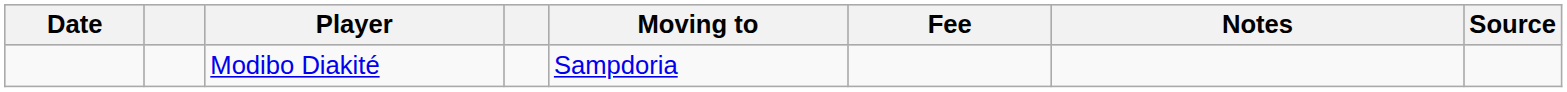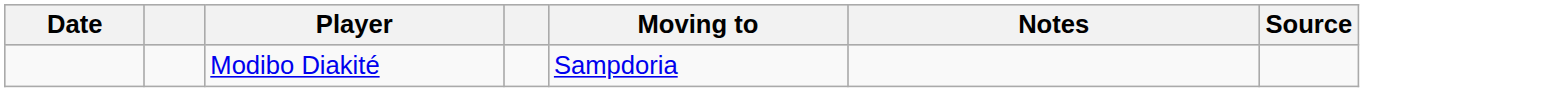- column: Fee
